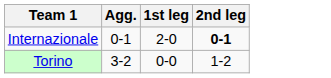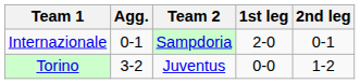+ column: Team 2 | Sampdoria | Juventus
Internazionale | 2nd leg: bold -> normal
